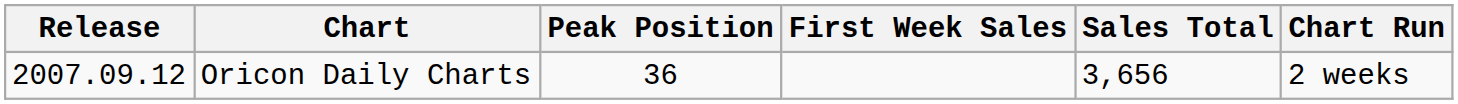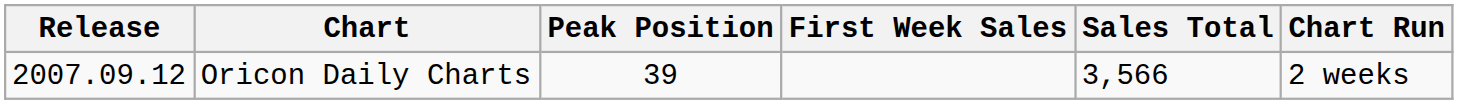Oricon Daily Charts | Peak Position: 36 -> 39
Oricon Daily Charts | Sales Total: 3,656 -> 3,566
